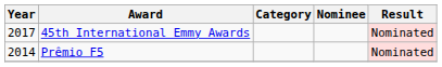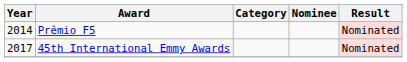rows swapped: Prêmio F5 <-> 45th International Emmy Awards
